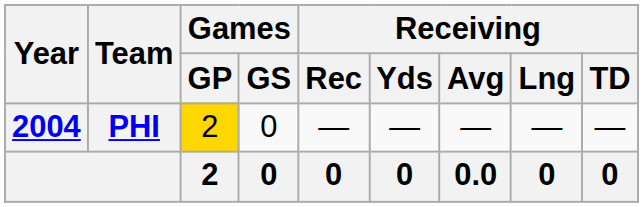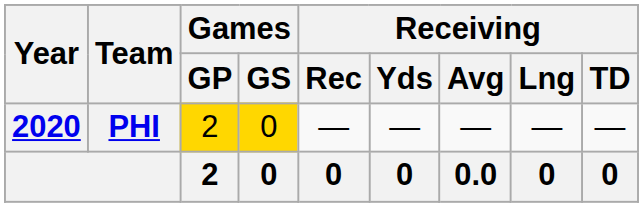PHI | Year: 2004 -> 2020
PHI | Games / GS: no background -> gold background
